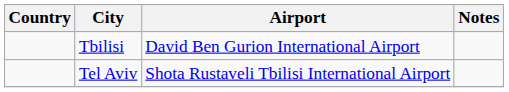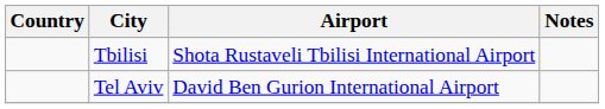Tbilisi | Airport: David Ben Gurion International Airport -> Shota Rustaveli Tbilisi International Airport
Tel Aviv | Airport: Shota Rustaveli Tbilisi International Airport -> David Ben Gurion International Airport
